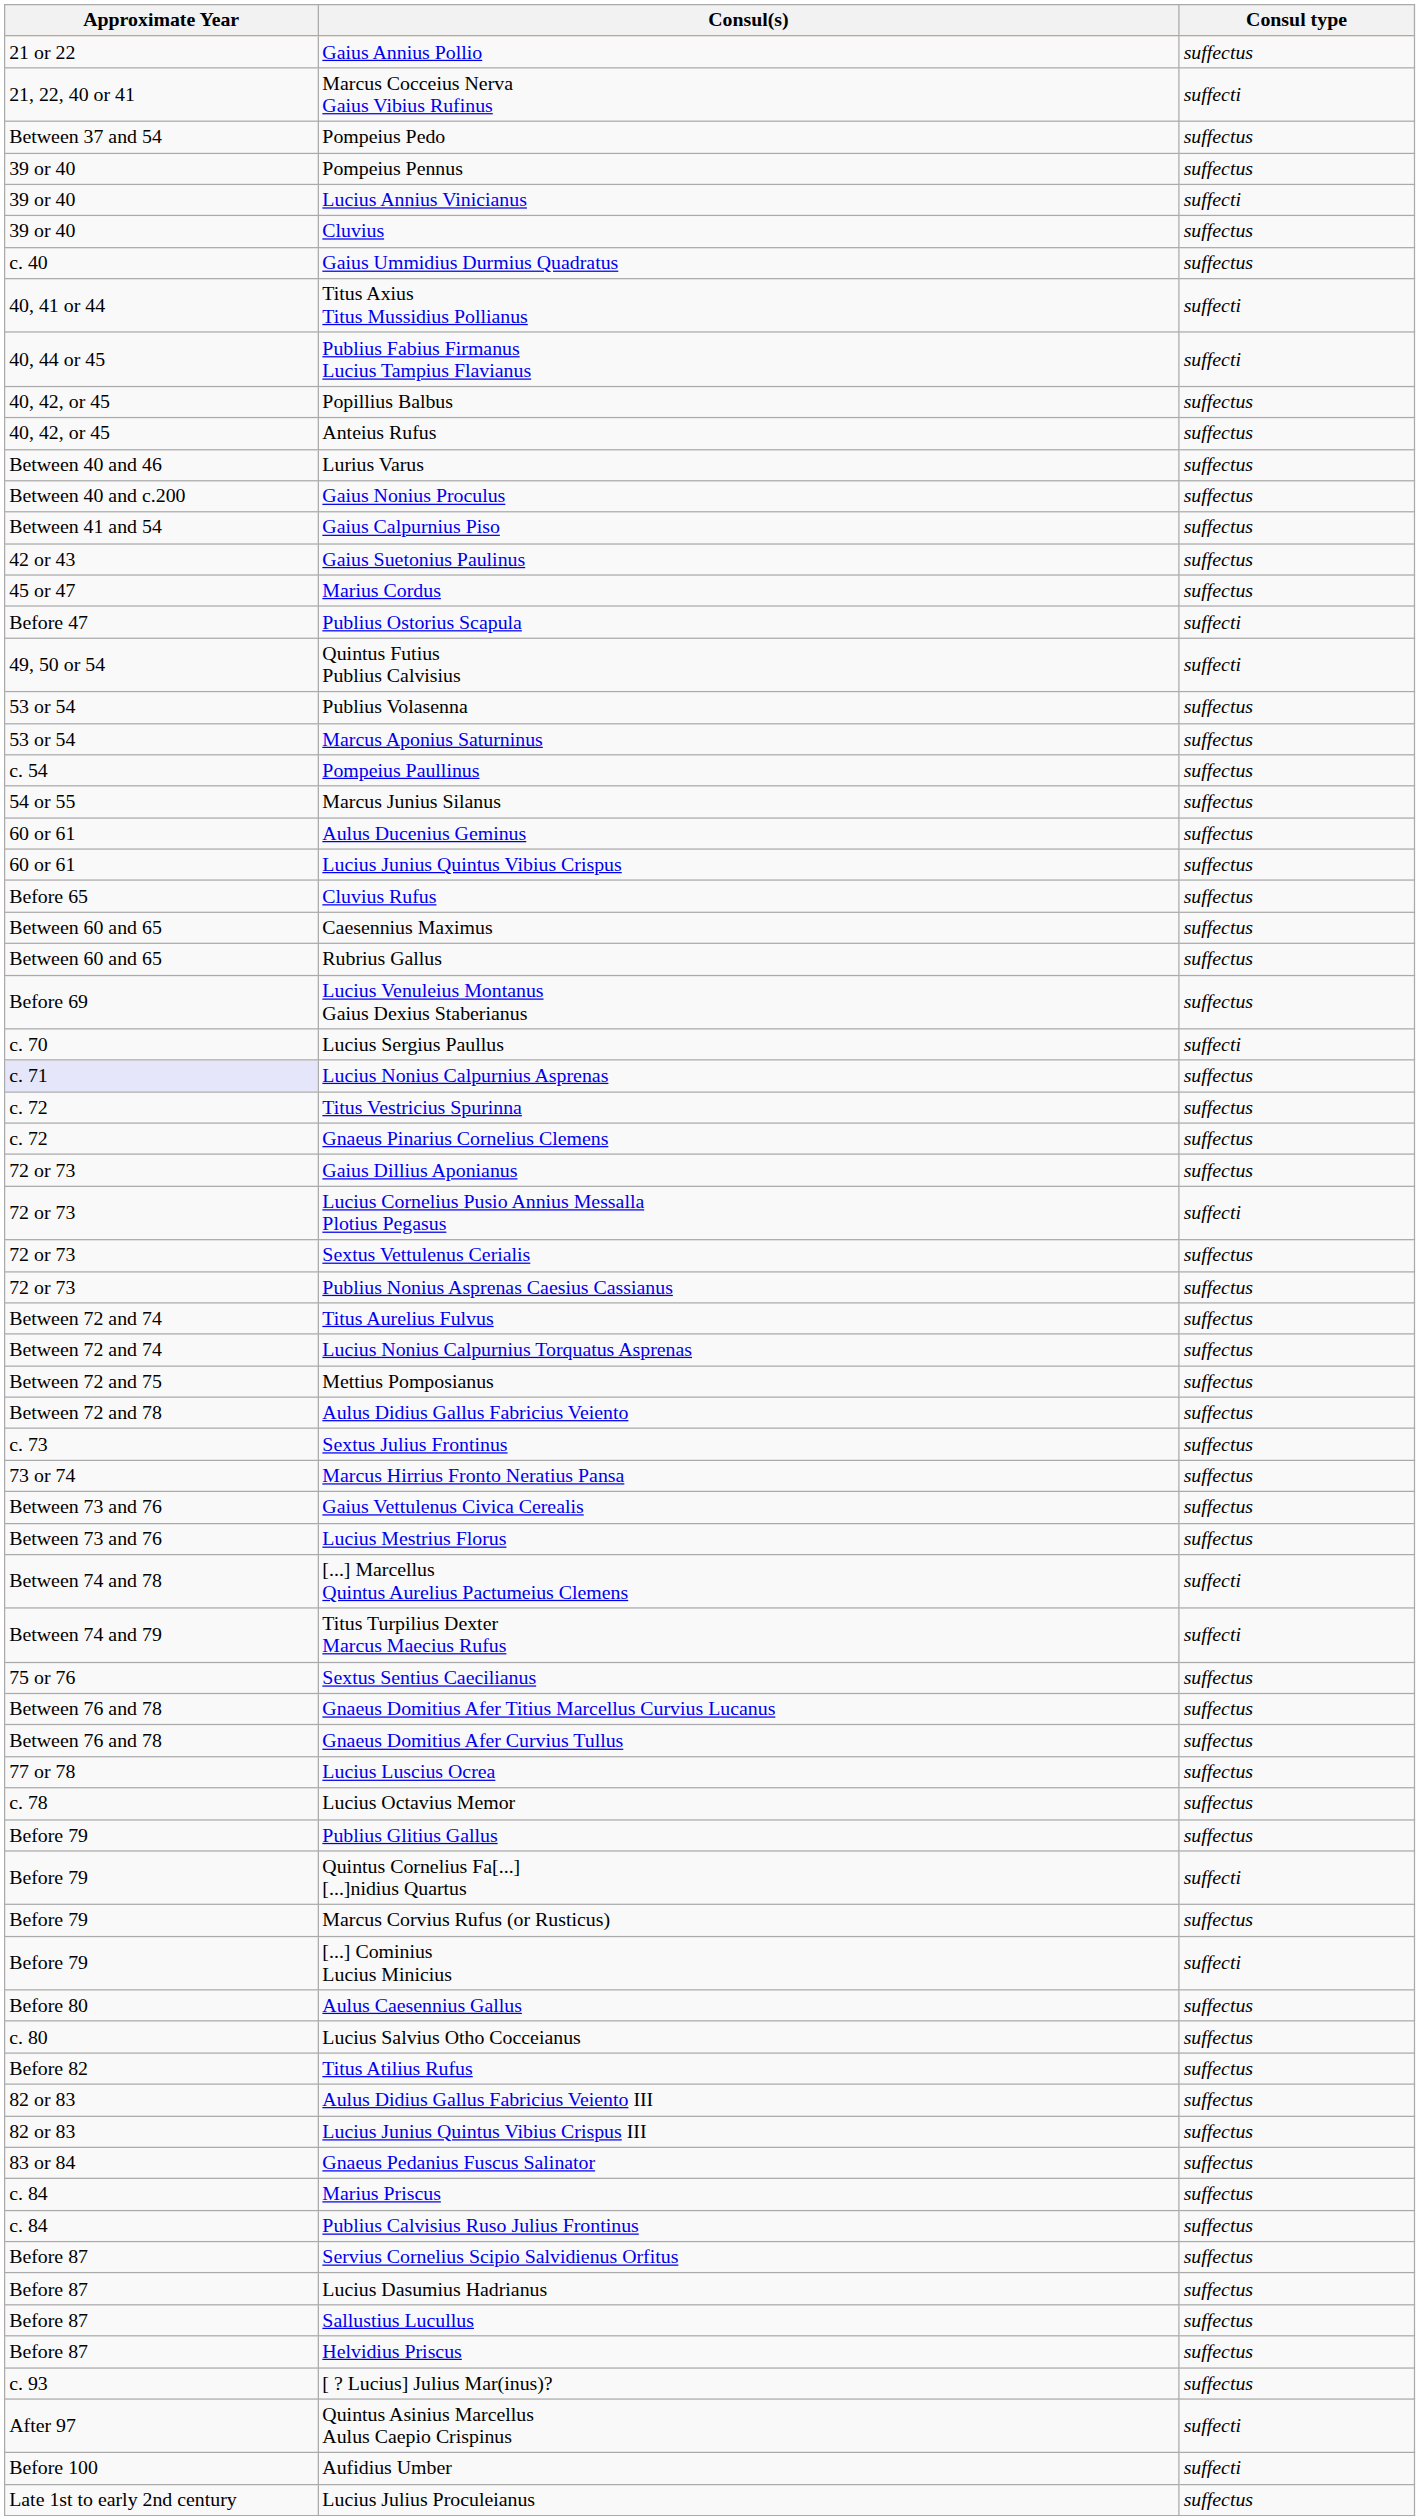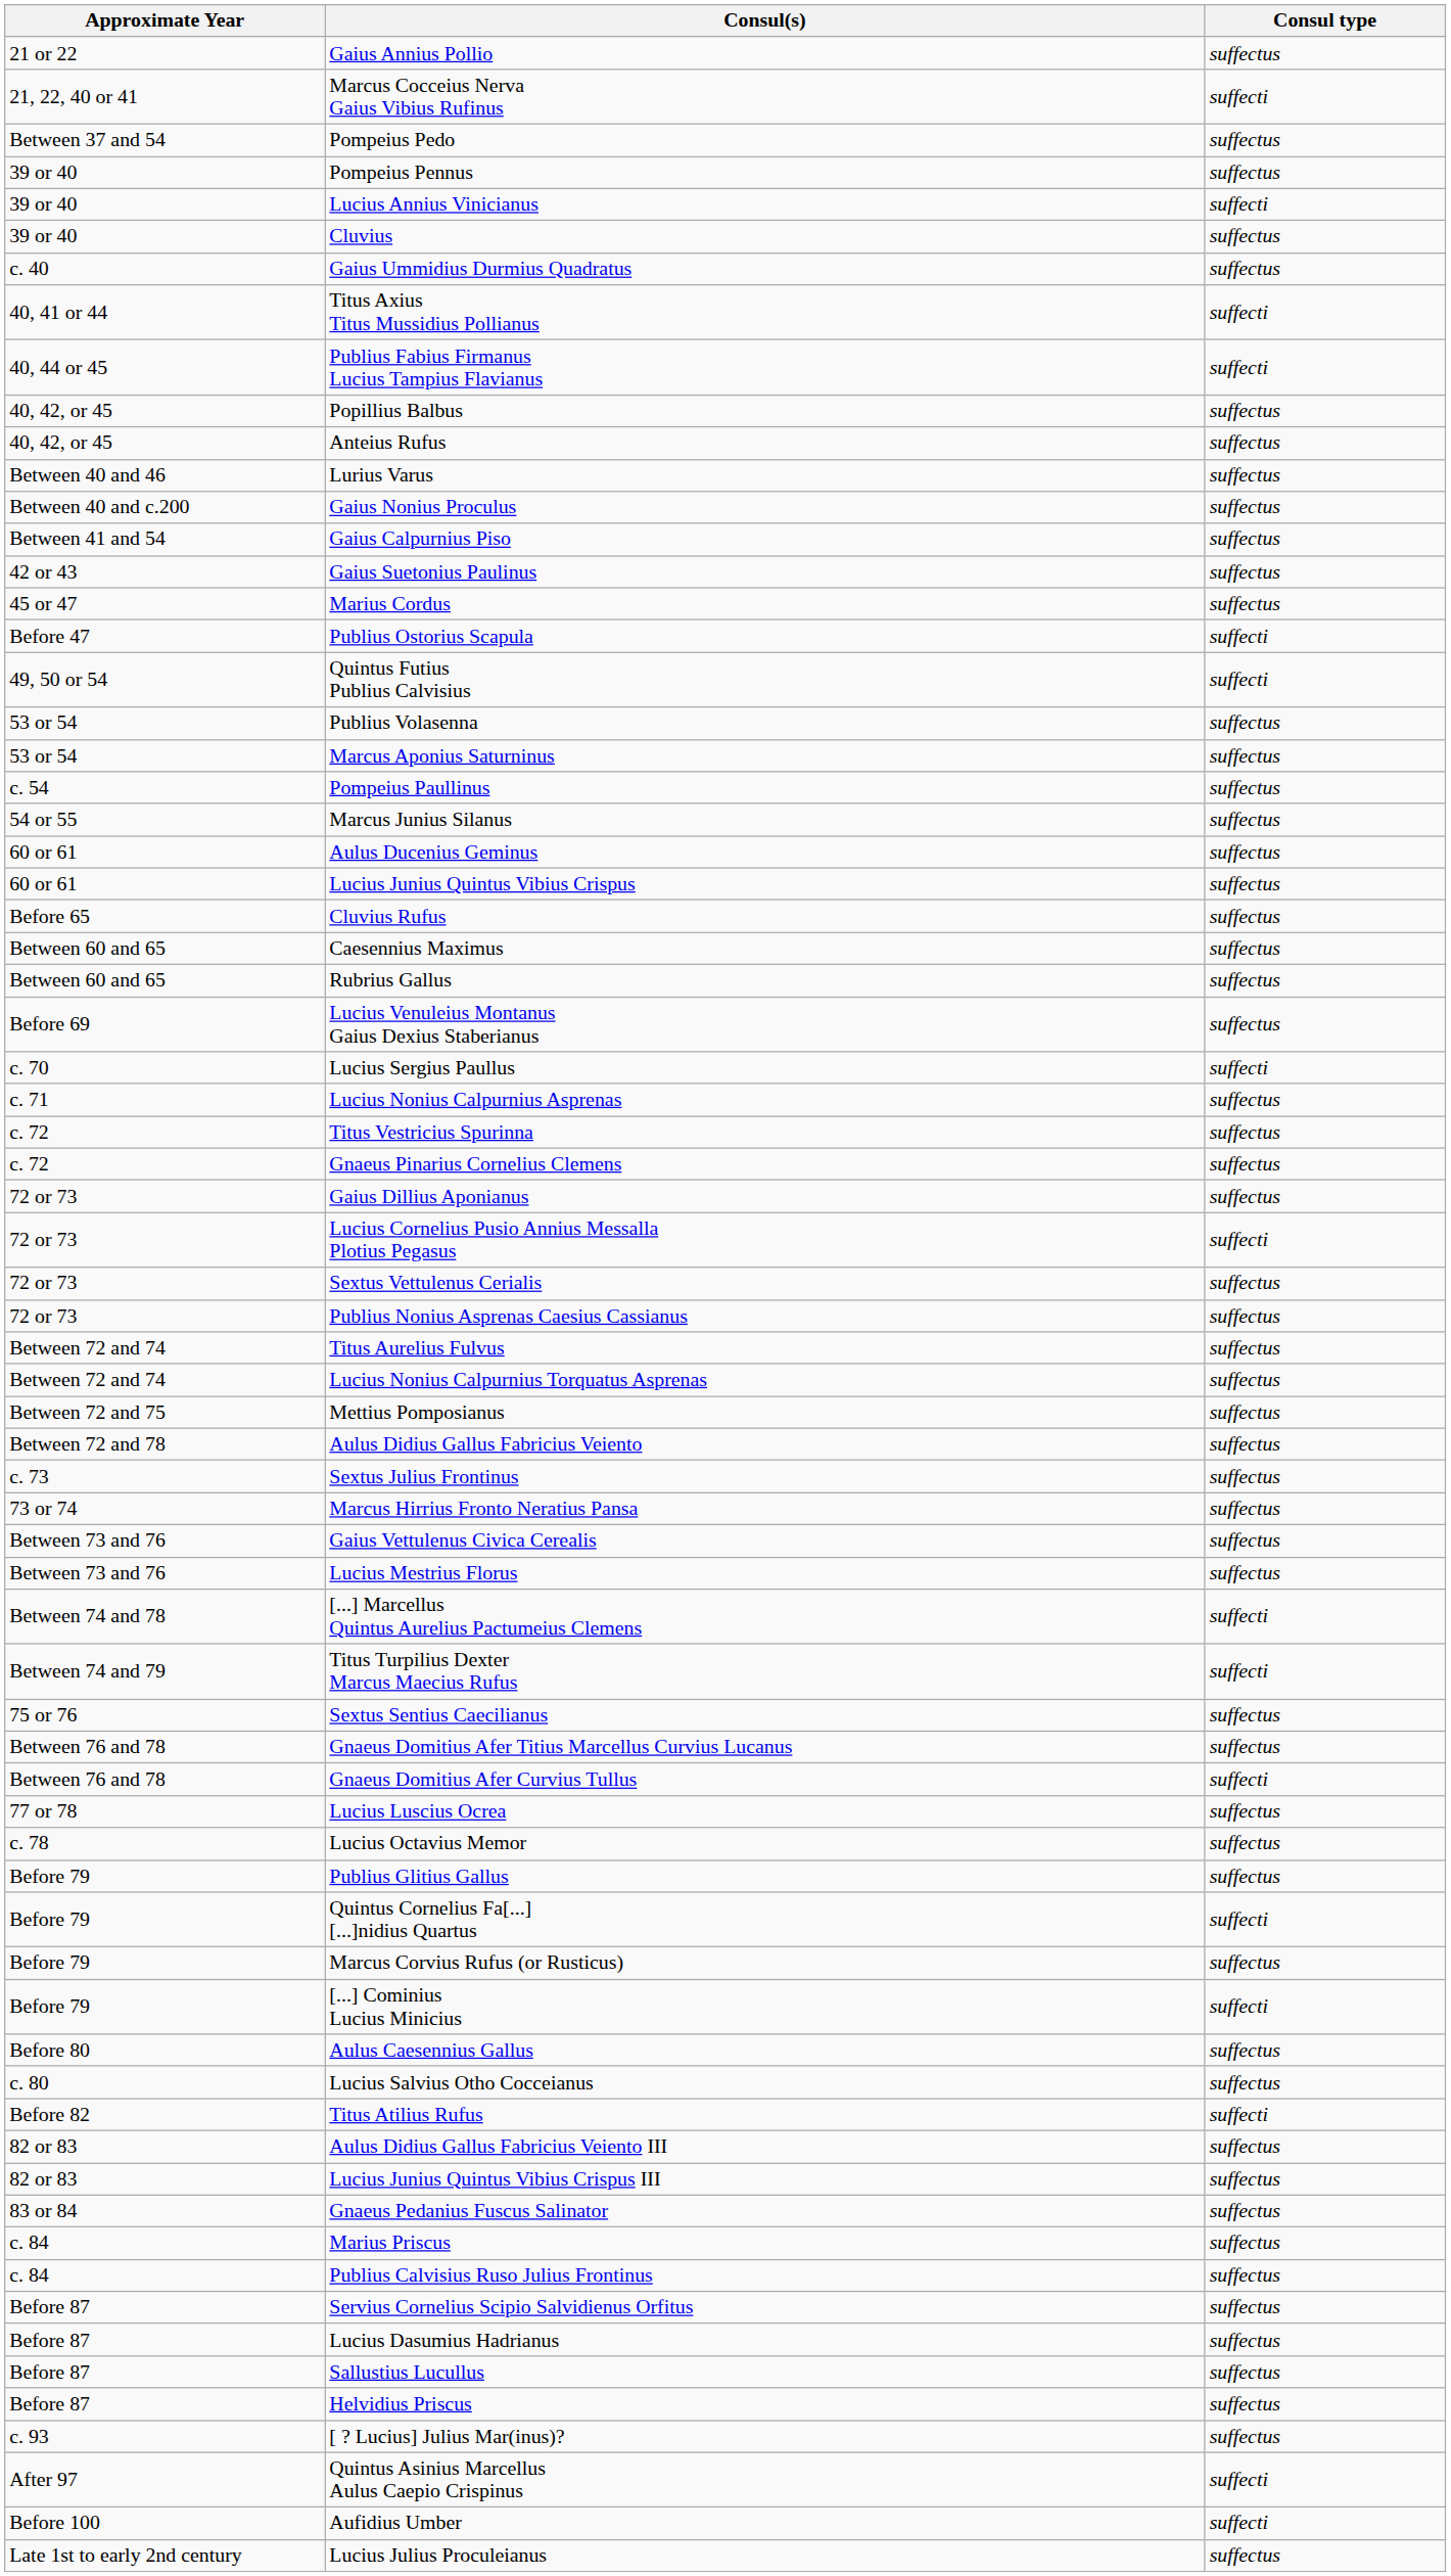Lucius Nonius Calpurnius Asprenas | Approximate Year: lavender background -> no background
Gnaeus Domitius Afer Curvius Tullus | Consul type: suffectus -> suffecti
Titus Atilius Rufus | Consul type: suffectus -> suffecti
